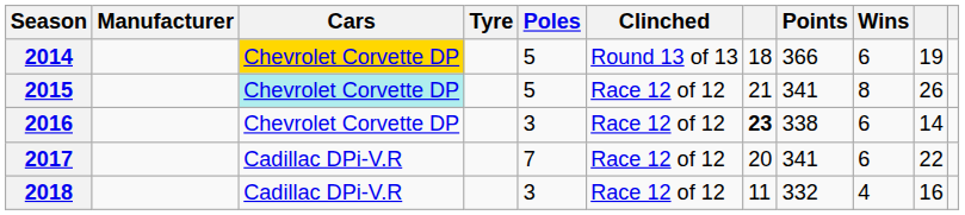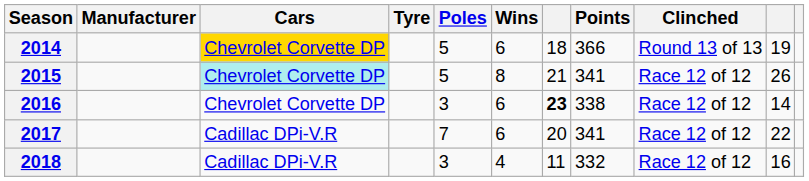columns swapped: Wins <-> Clinched
